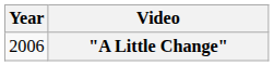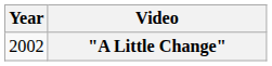"A Little Change" | Year: 2006 -> 2002
